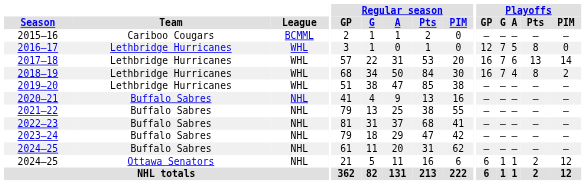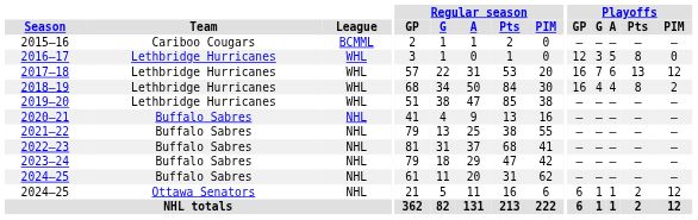2016–17 | Playoffs / G: 7 -> 3
2017–18 | Playoffs / PIM: 14 -> 12
2018–19 | Playoffs / G: 7 -> 4
